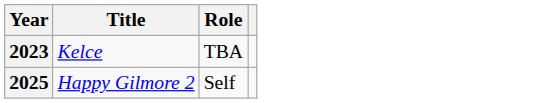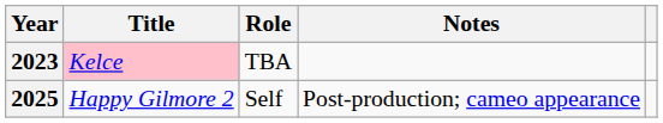+ column: Notes | Post-production; cameo appearance
2023 | Title: no background -> pink background
